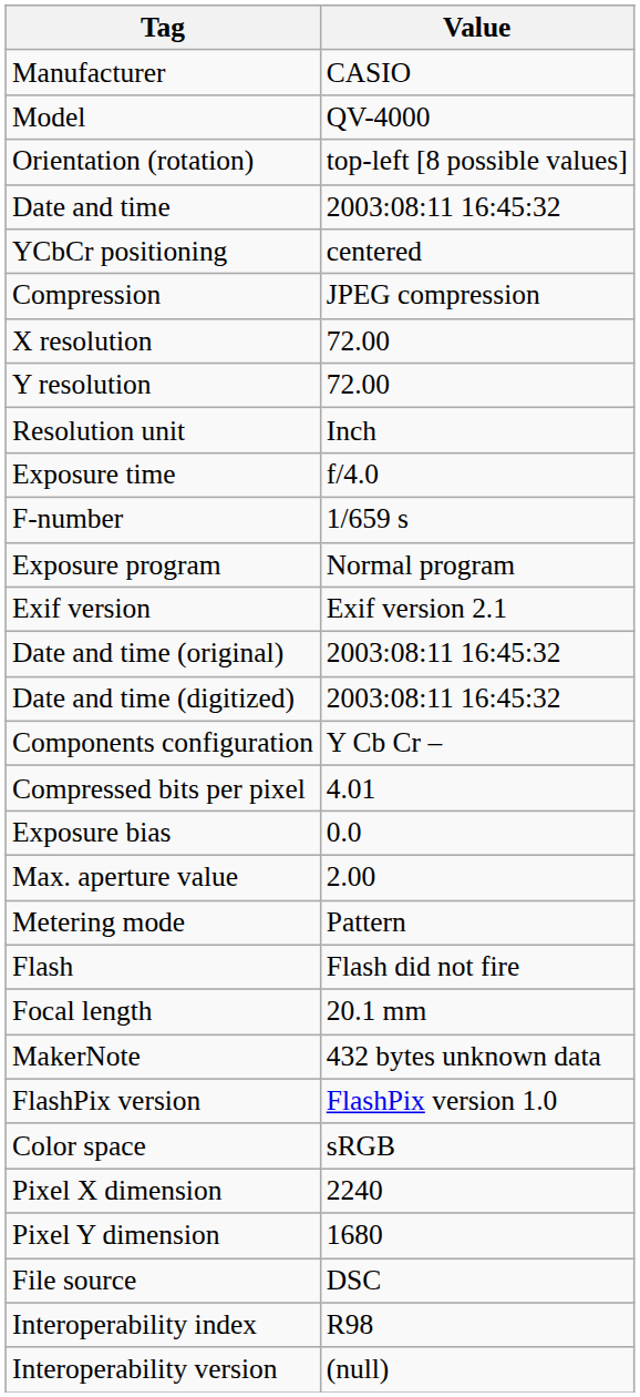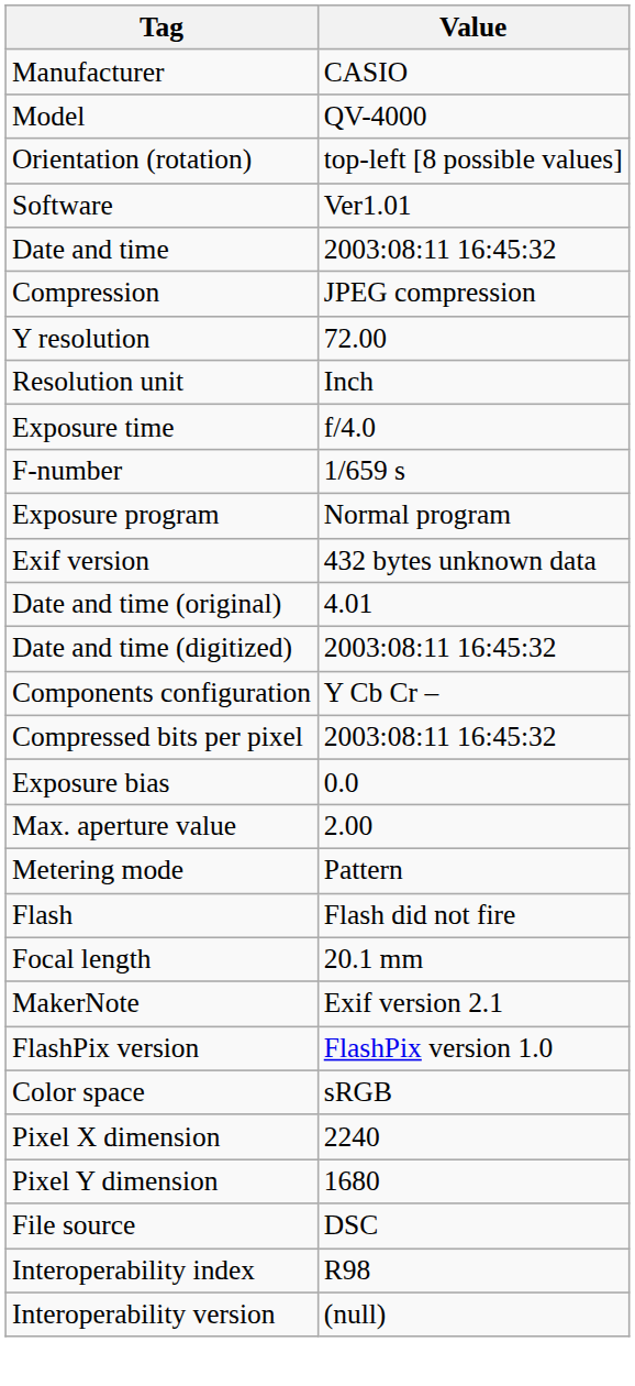+ row: Software | Ver1.01
- row: YCbCr positioning | centered
- row: X resolution | 72.00
Exif version | Value: Exif version 2.1 -> 432 bytes unknown data
Date and time (original) | Value: 2003:08:11 16:45:32 -> 4.01
Compressed bits per pixel | Value: 4.01 -> 2003:08:11 16:45:32
MakerNote | Value: 432 bytes unknown data -> Exif version 2.1
